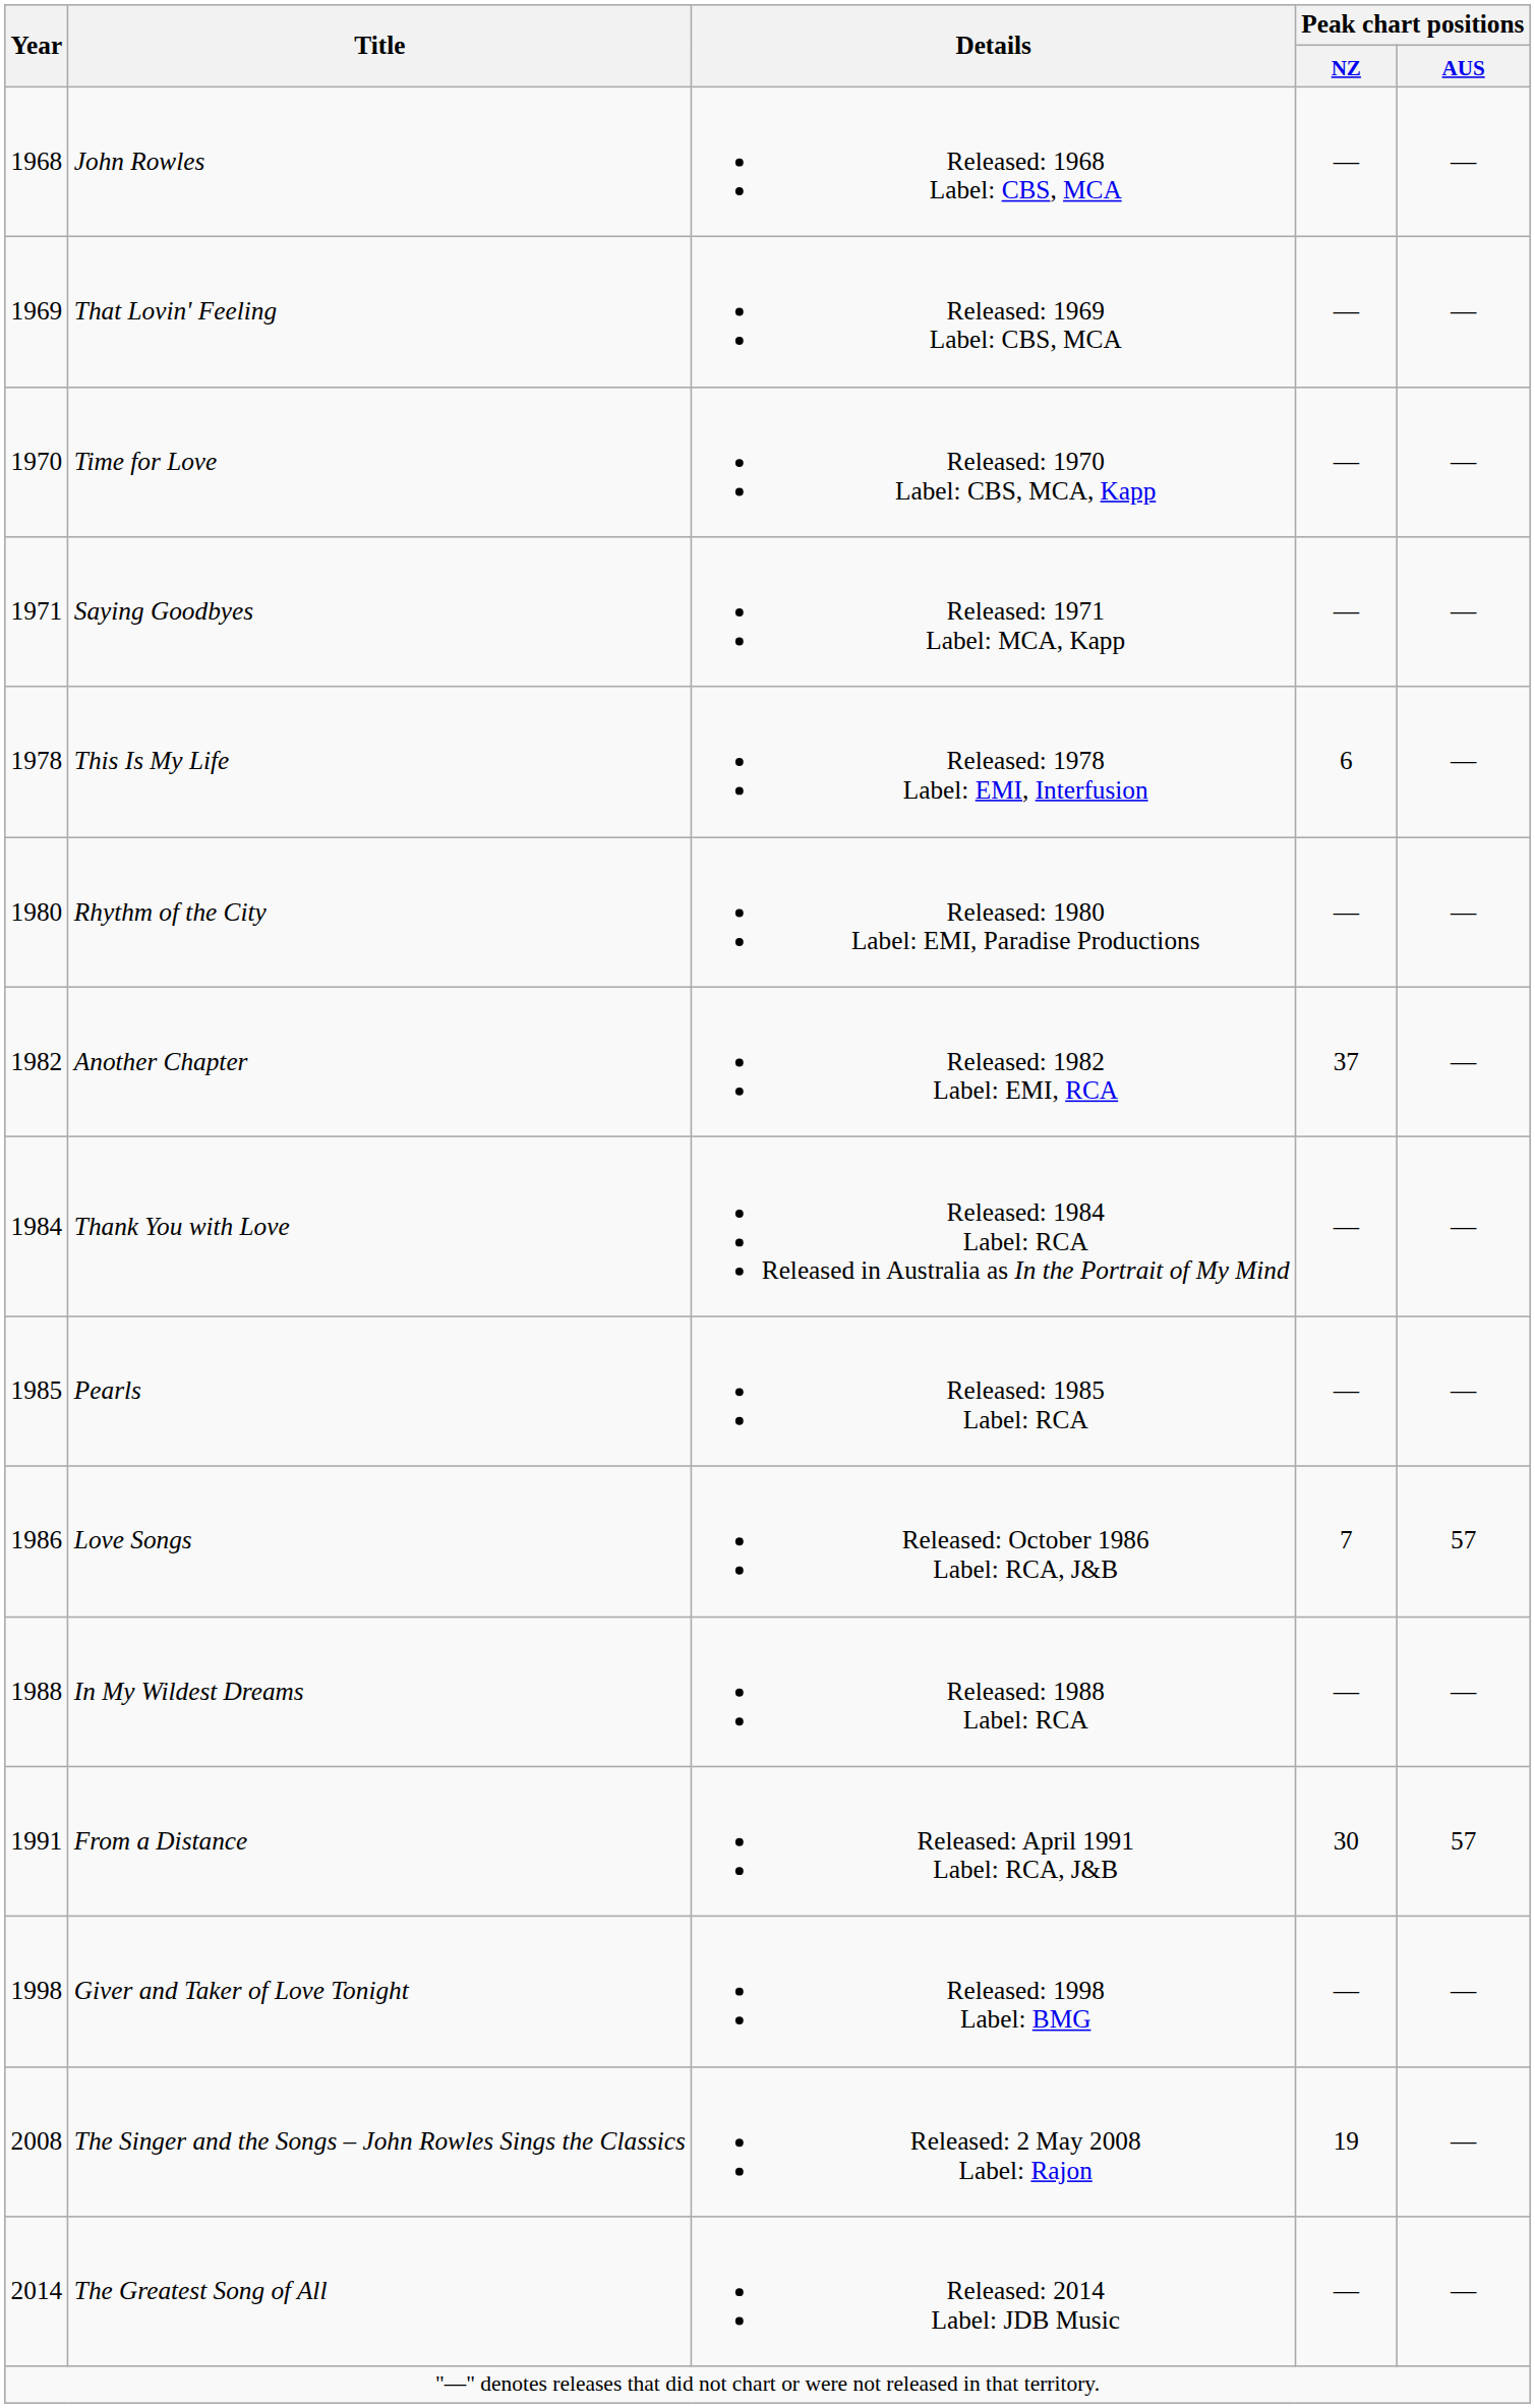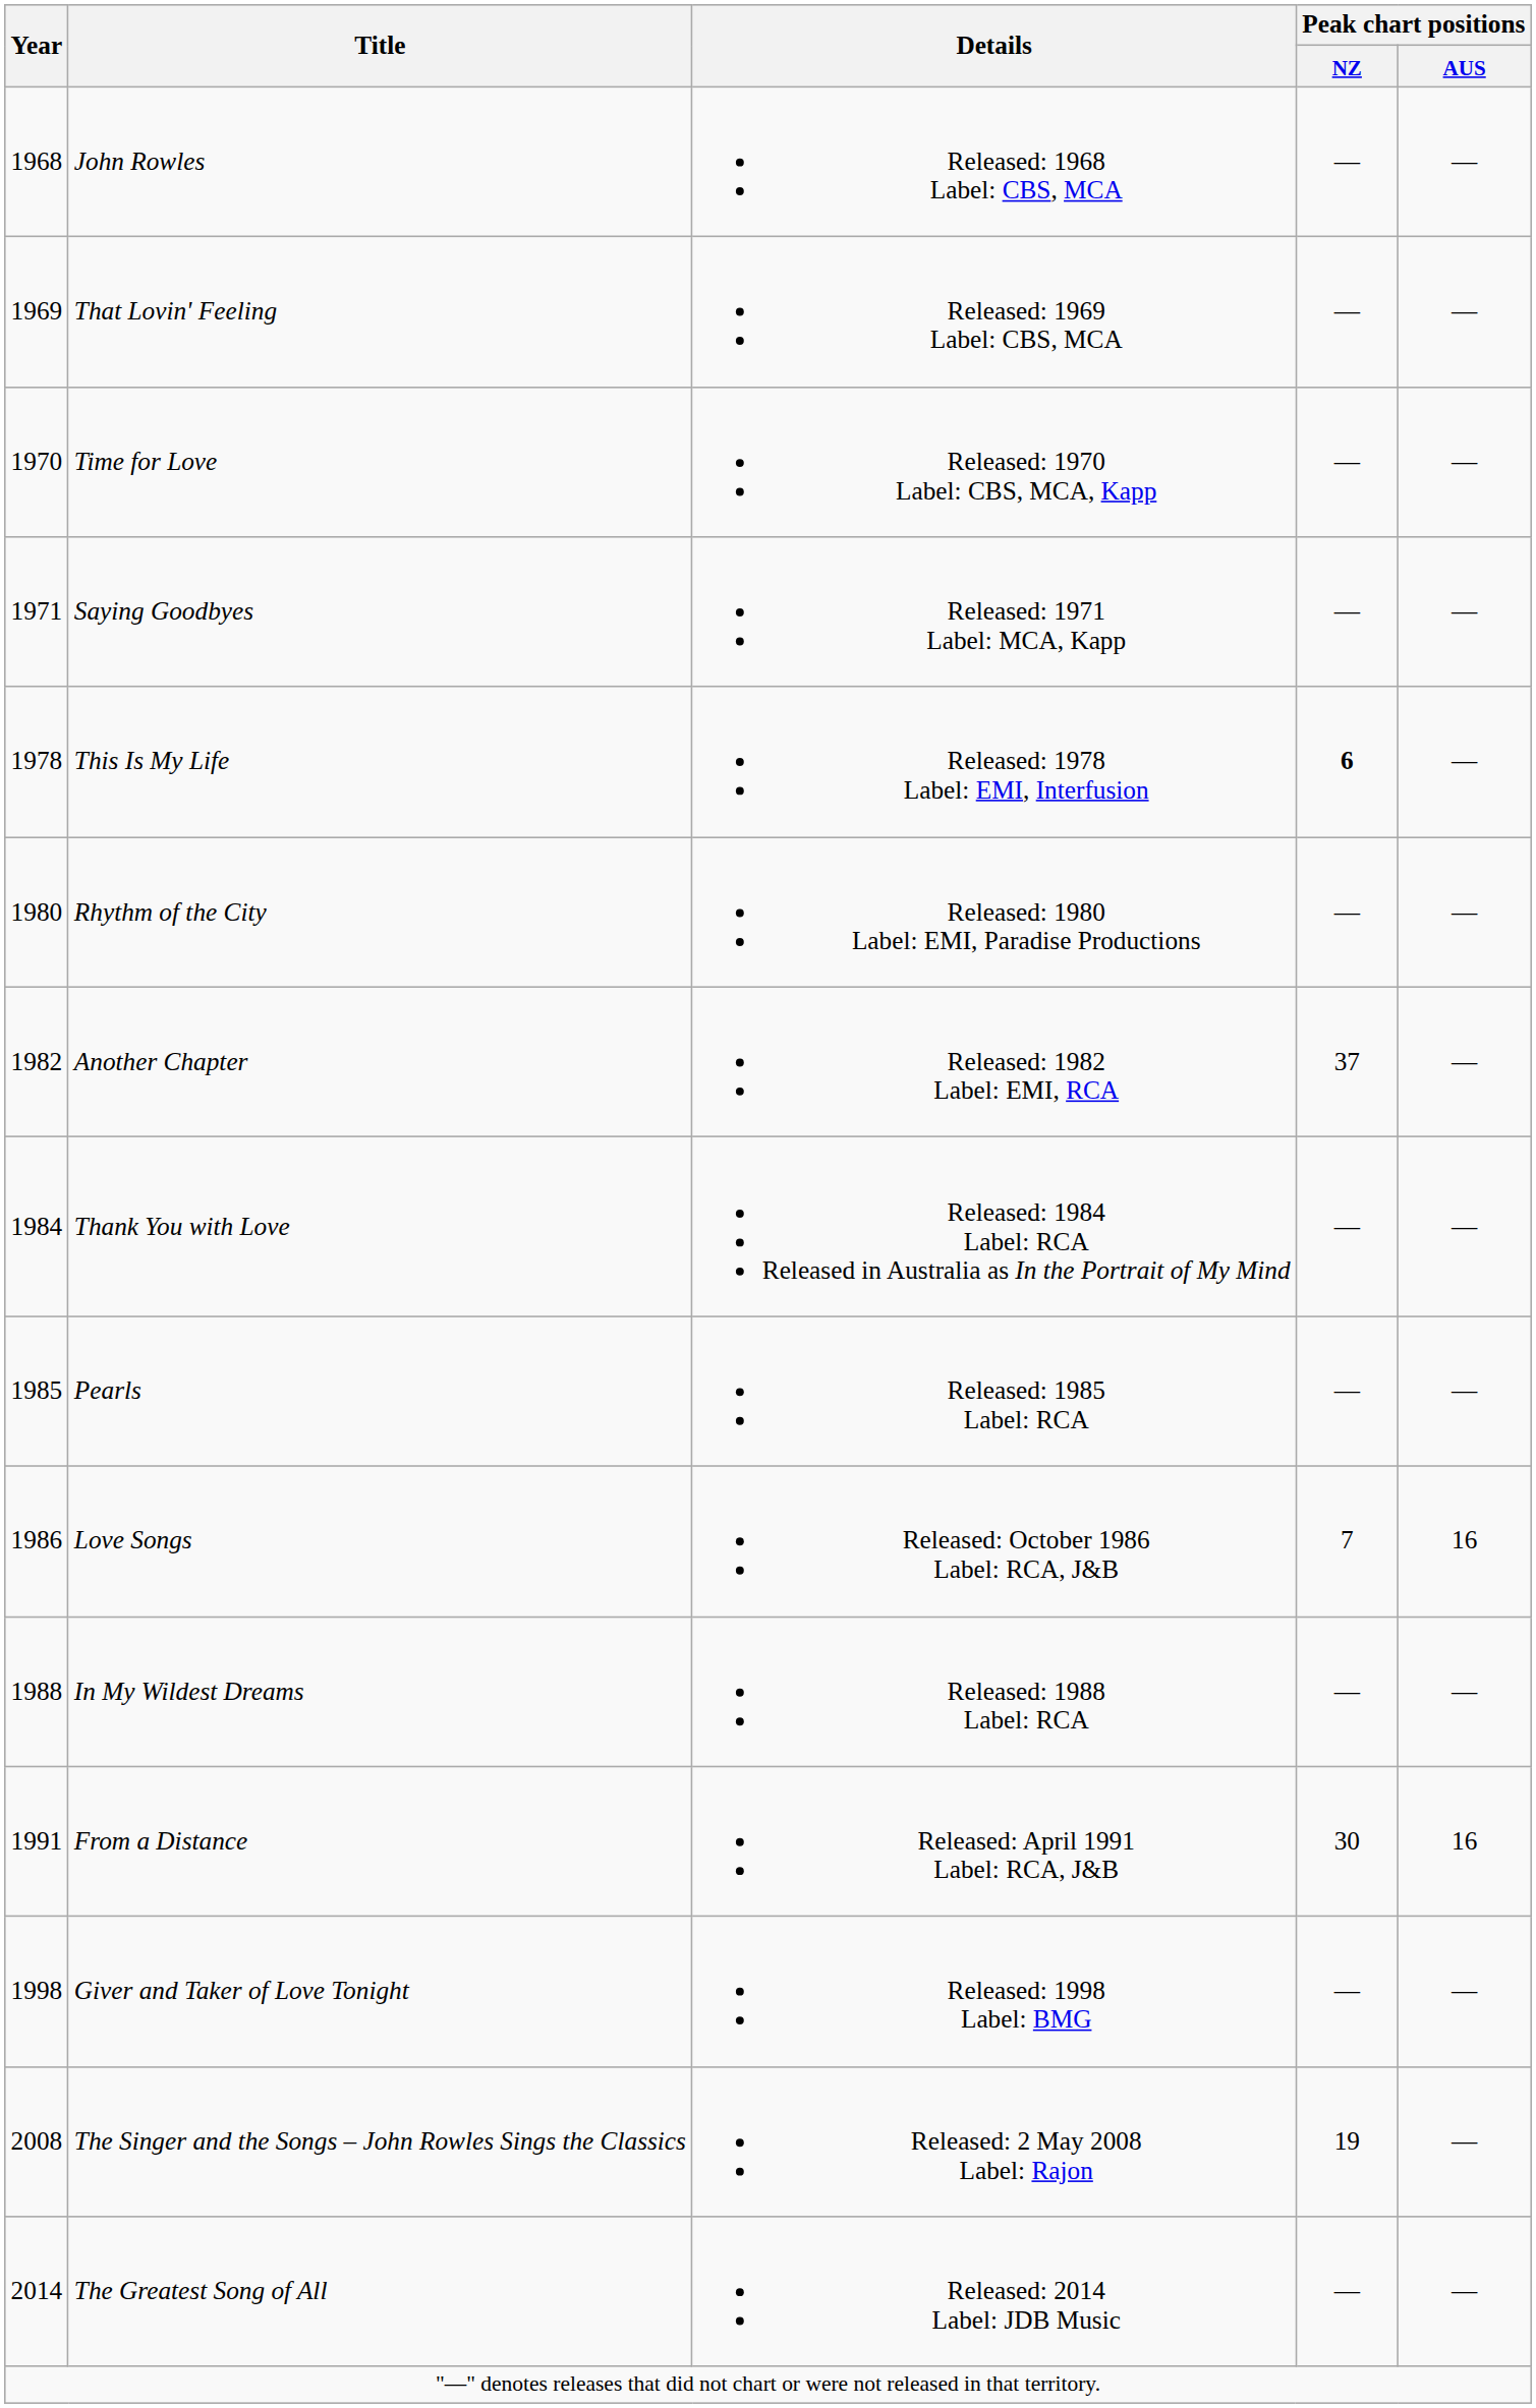This Is My Life | Peak chart positions / NZ: normal -> bold
Love Songs | Peak chart positions / AUS: 57 -> 16
From a Distance | Peak chart positions / AUS: 57 -> 16
